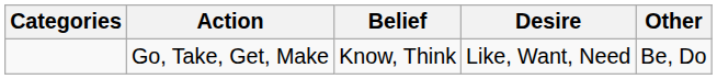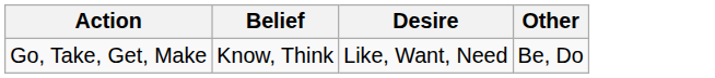- column: Categories
